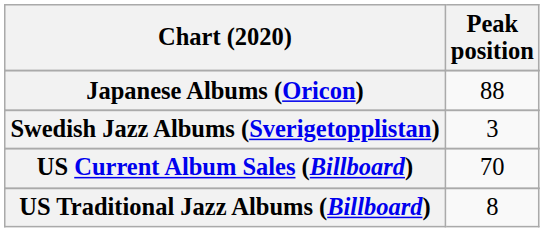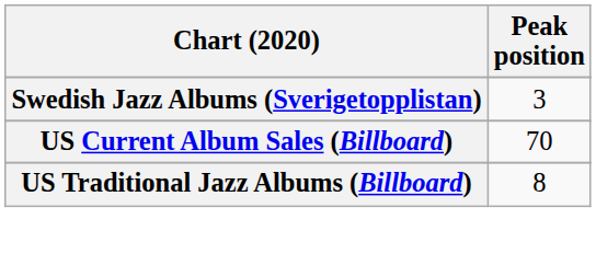- row: Japanese Albums (Oricon) | 88
